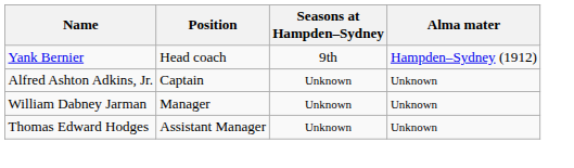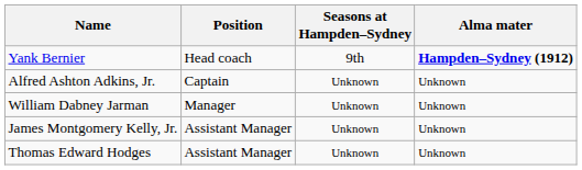Yank Bernier | Alma mater: normal -> bold
+ row: James Montgomery Kelly, Jr. | Assistant Manager | Unknown | Unknown
